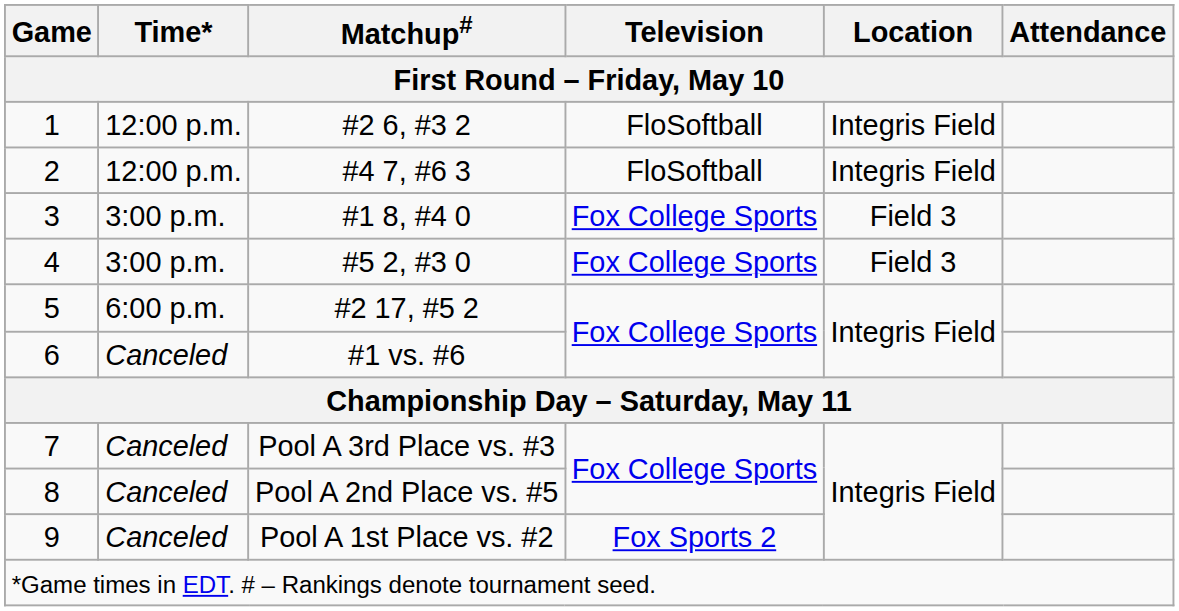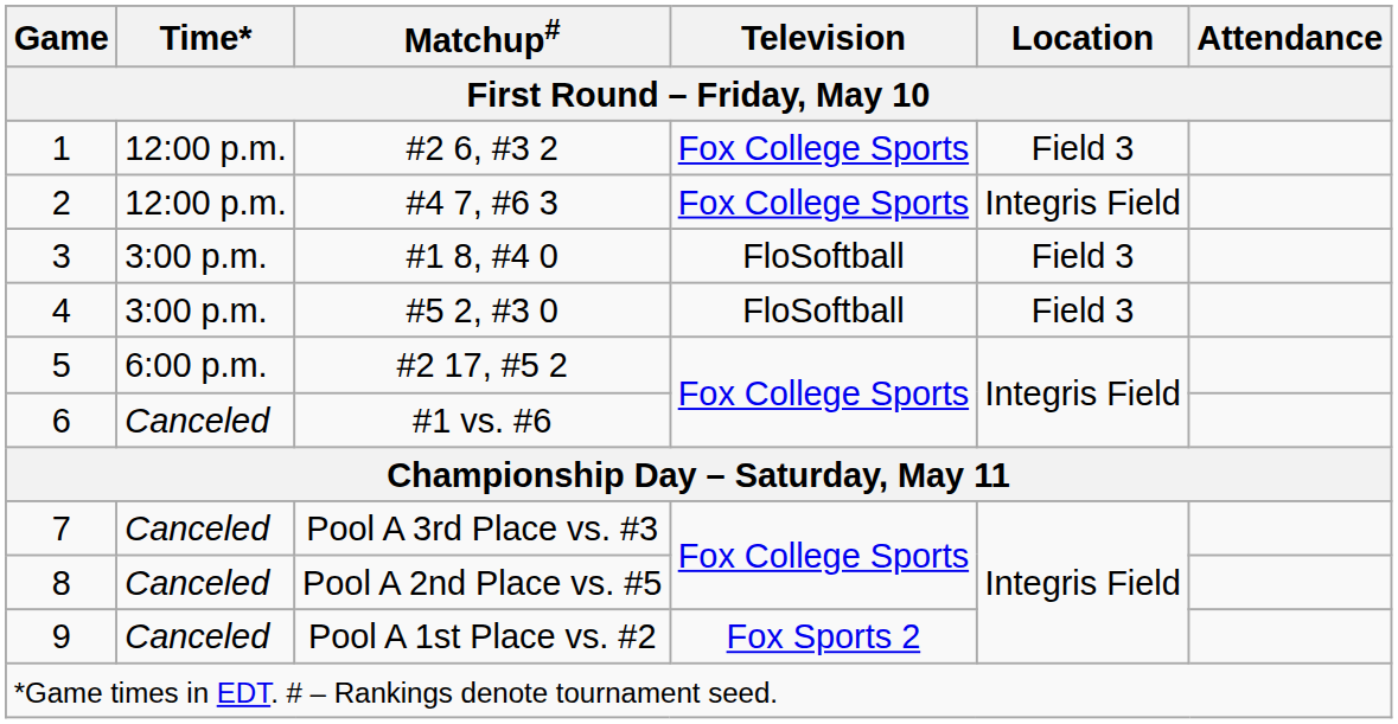#2 6, #3 2 | Television: FloSoftball -> Fox College Sports
#2 6, #3 2 | Location: Integris Field -> Field 3
#4 7, #6 3 | Television: FloSoftball -> Fox College Sports
#1 8, #4 0 | Television: Fox College Sports -> FloSoftball
#5 2, #3 0 | Television: Fox College Sports -> FloSoftball
